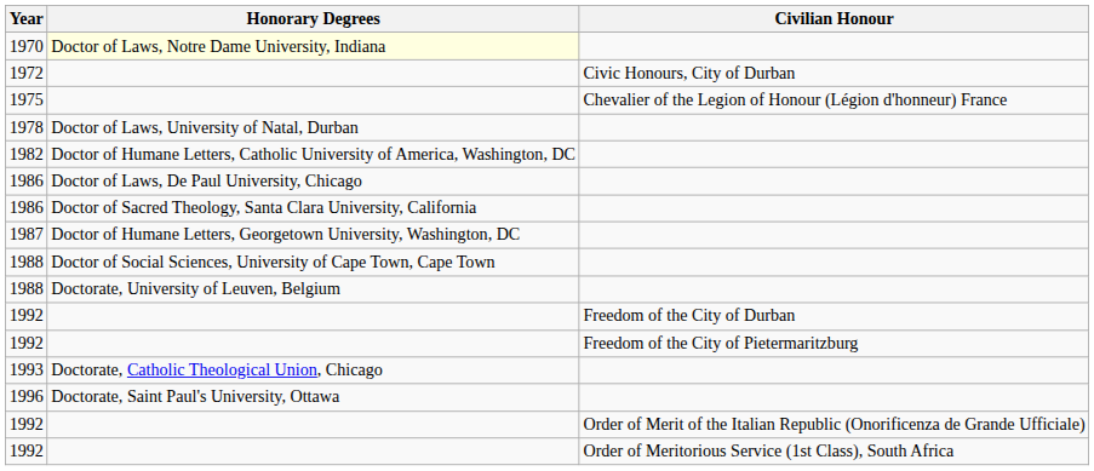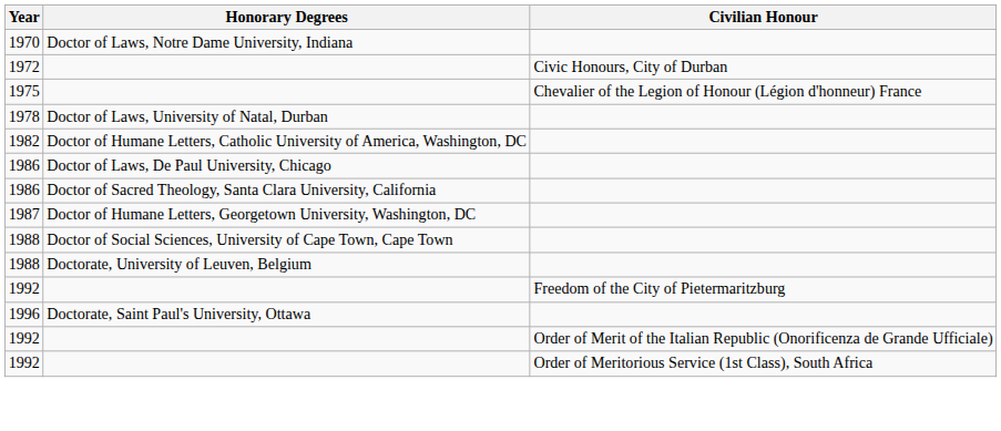1970 | Honorary Degrees: lightyellow background -> no background
- row: 1992 | Freedom of the City of Durban
- row: 1993 | Doctorate, Catholic Theological Union, Chicago
